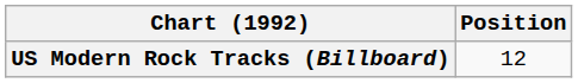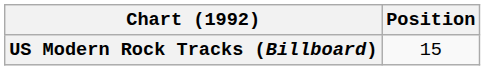US Modern Rock Tracks (Billboard) | Position: 12 -> 15
